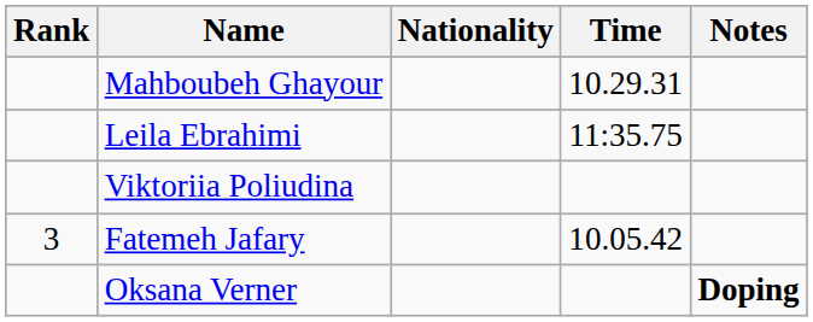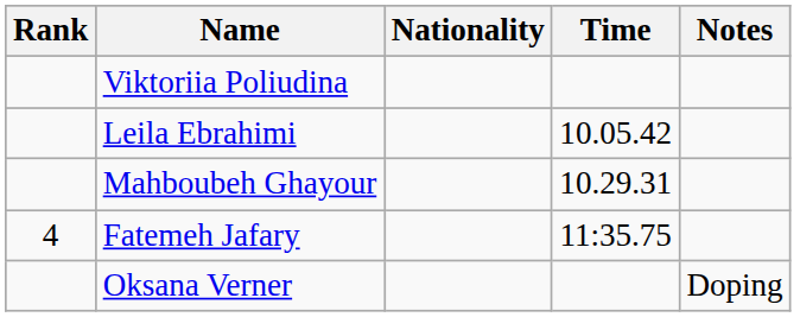rows swapped: Viktoriia Poliudina <-> Mahboubeh Ghayour
Leila Ebrahimi | Time: 11:35.75 -> 10.05.42
Fatemeh Jafary | Rank: 3 -> 4
Fatemeh Jafary | Time: 10.05.42 -> 11:35.75
Oksana Verner | Notes: bold -> normal
